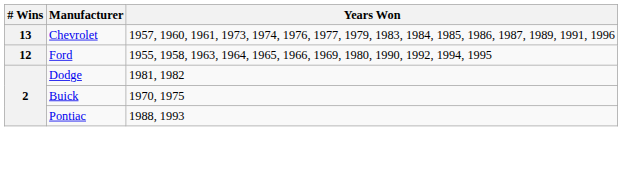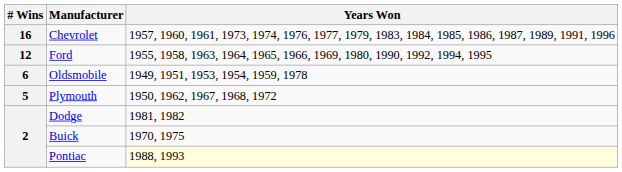Chevrolet | # Wins: 13 -> 16
+ row: 6 | Oldsmobile | 1949, 1951, 1953, 1954, 1959, 1978
+ row: 5 | Plymouth | 1950, 1962, 1967, 1968, 1972
Pontiac | Years Won: no background -> lightyellow background
